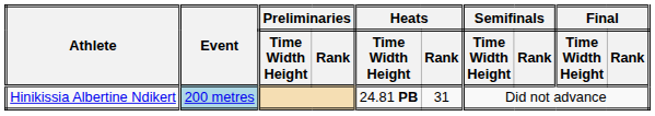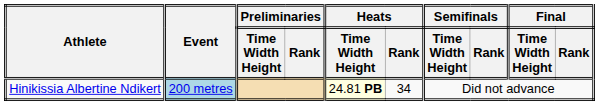Hinikissia Albertine Ndikert | Heats / Time Width Height: no background -> lightyellow background
Hinikissia Albertine Ndikert | Heats / Rank: 31 -> 34
